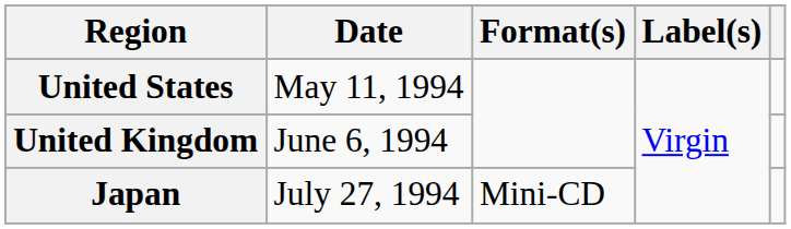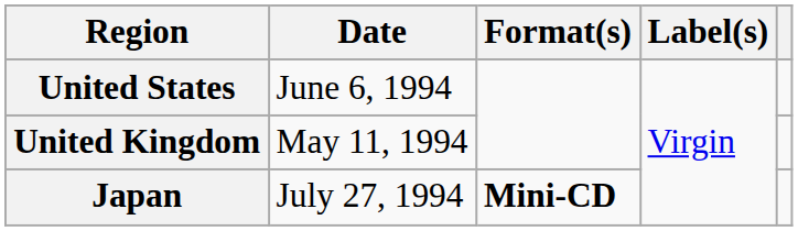United States | Date: May 11, 1994 -> June 6, 1994
United Kingdom | Date: June 6, 1994 -> May 11, 1994
Japan | Format(s): normal -> bold
